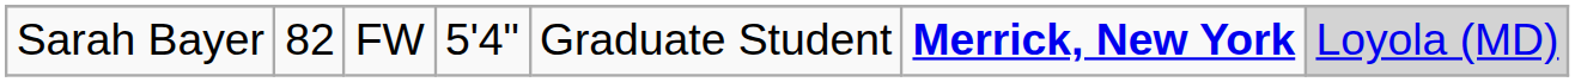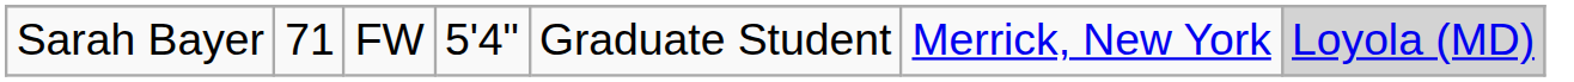Sarah Bayer | column 2: 82 -> 71
Sarah Bayer | column 6: bold -> normal
